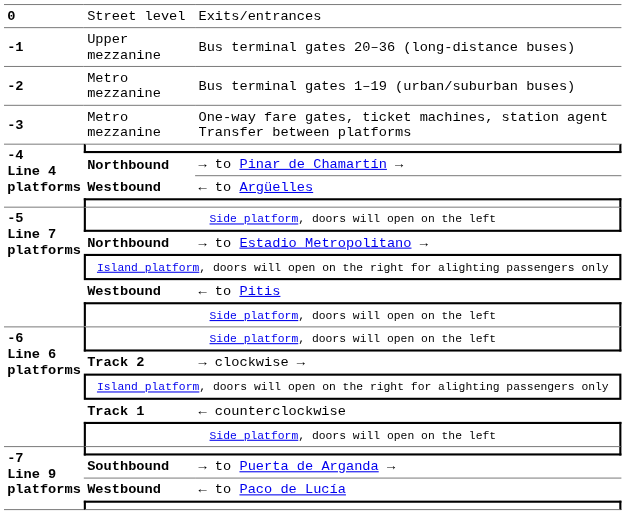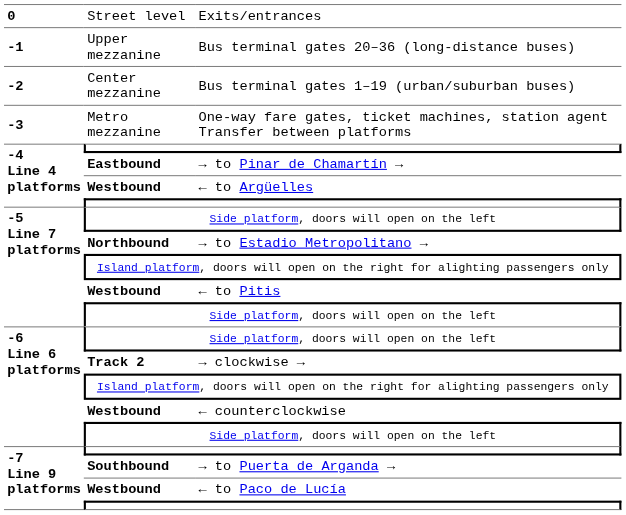Bus terminal gates 1–19 (urban/suburban buses) | column 2: Metro mezzanine -> Center mezzanine
→ to Pinar de Chamartín → | column 2: Northbound -> Eastbound
← counterclockwise | column 2: Track 1 -> Westbound
